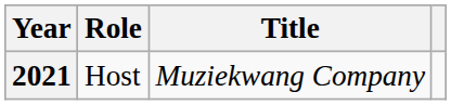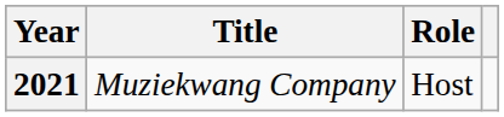columns swapped: Title <-> Role
